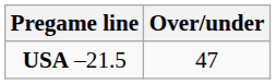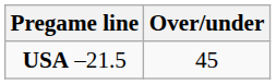USA –21.5 | Over/under: 47 -> 45
